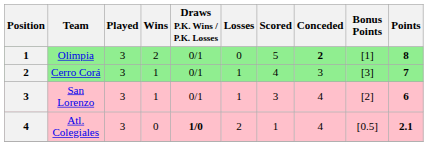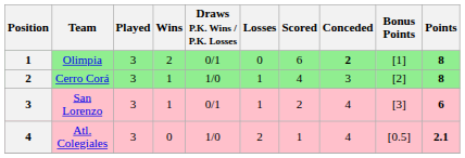Olimpia | Scored: 5 -> 6
Cerro Corá | Draws P.K. Wins / P.K. Losses: 0/1 -> 1/0
Cerro Corá | Bonus Points: [3] -> [2]
Cerro Corá | Points: 7 -> 8
San Lorenzo | Scored: 3 -> 2
San Lorenzo | Bonus Points: [2] -> [3]
Atl. Colegiales | Draws P.K. Wins / P.K. Losses: bold -> normal
